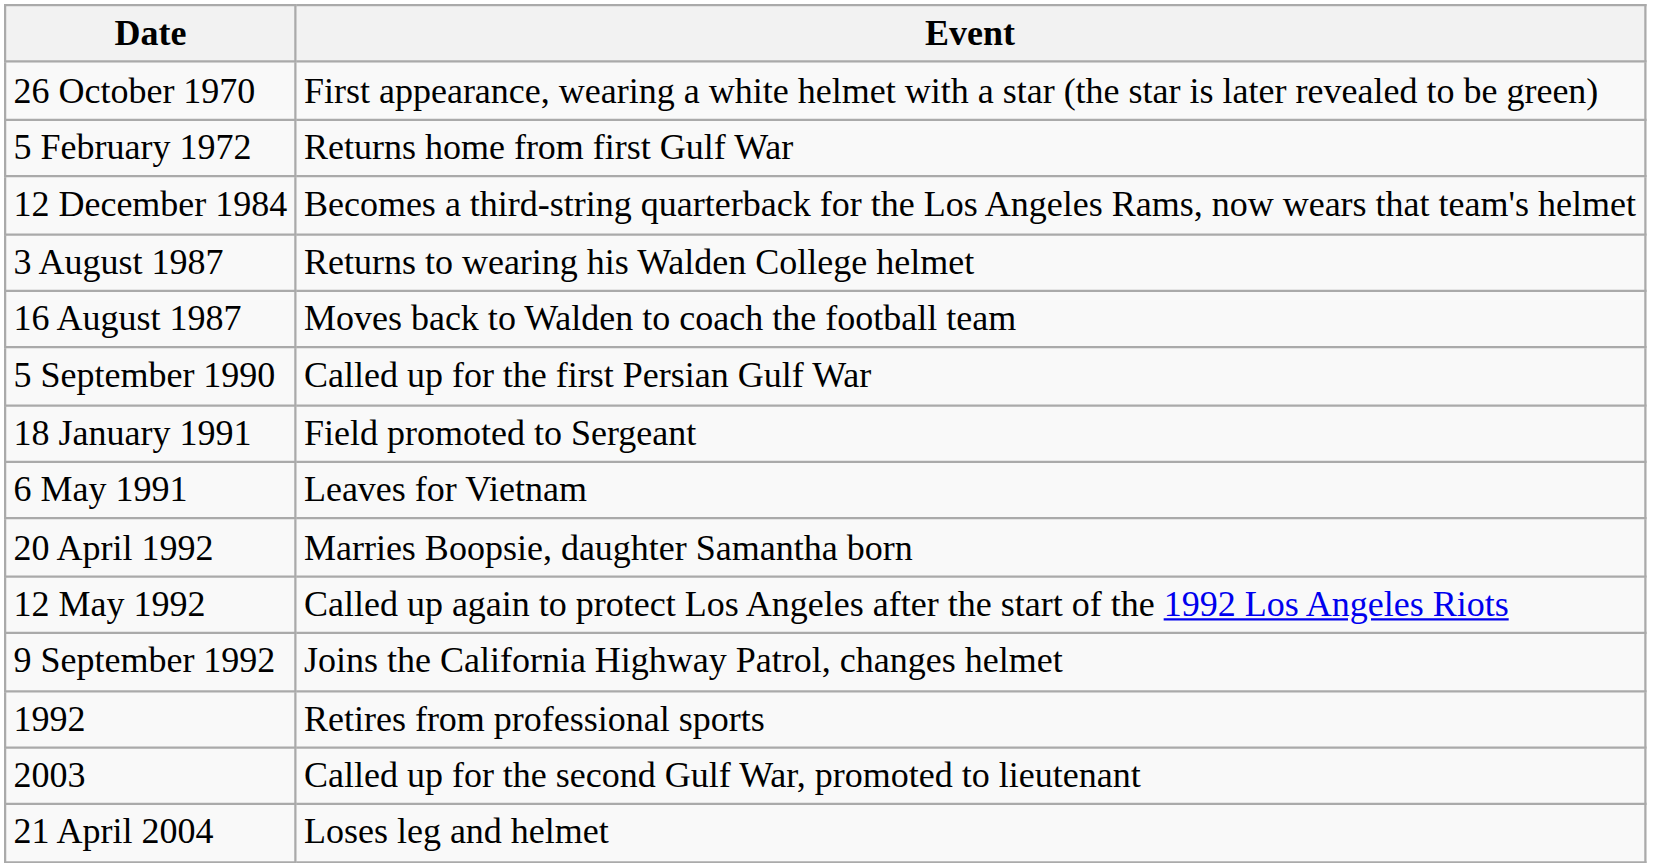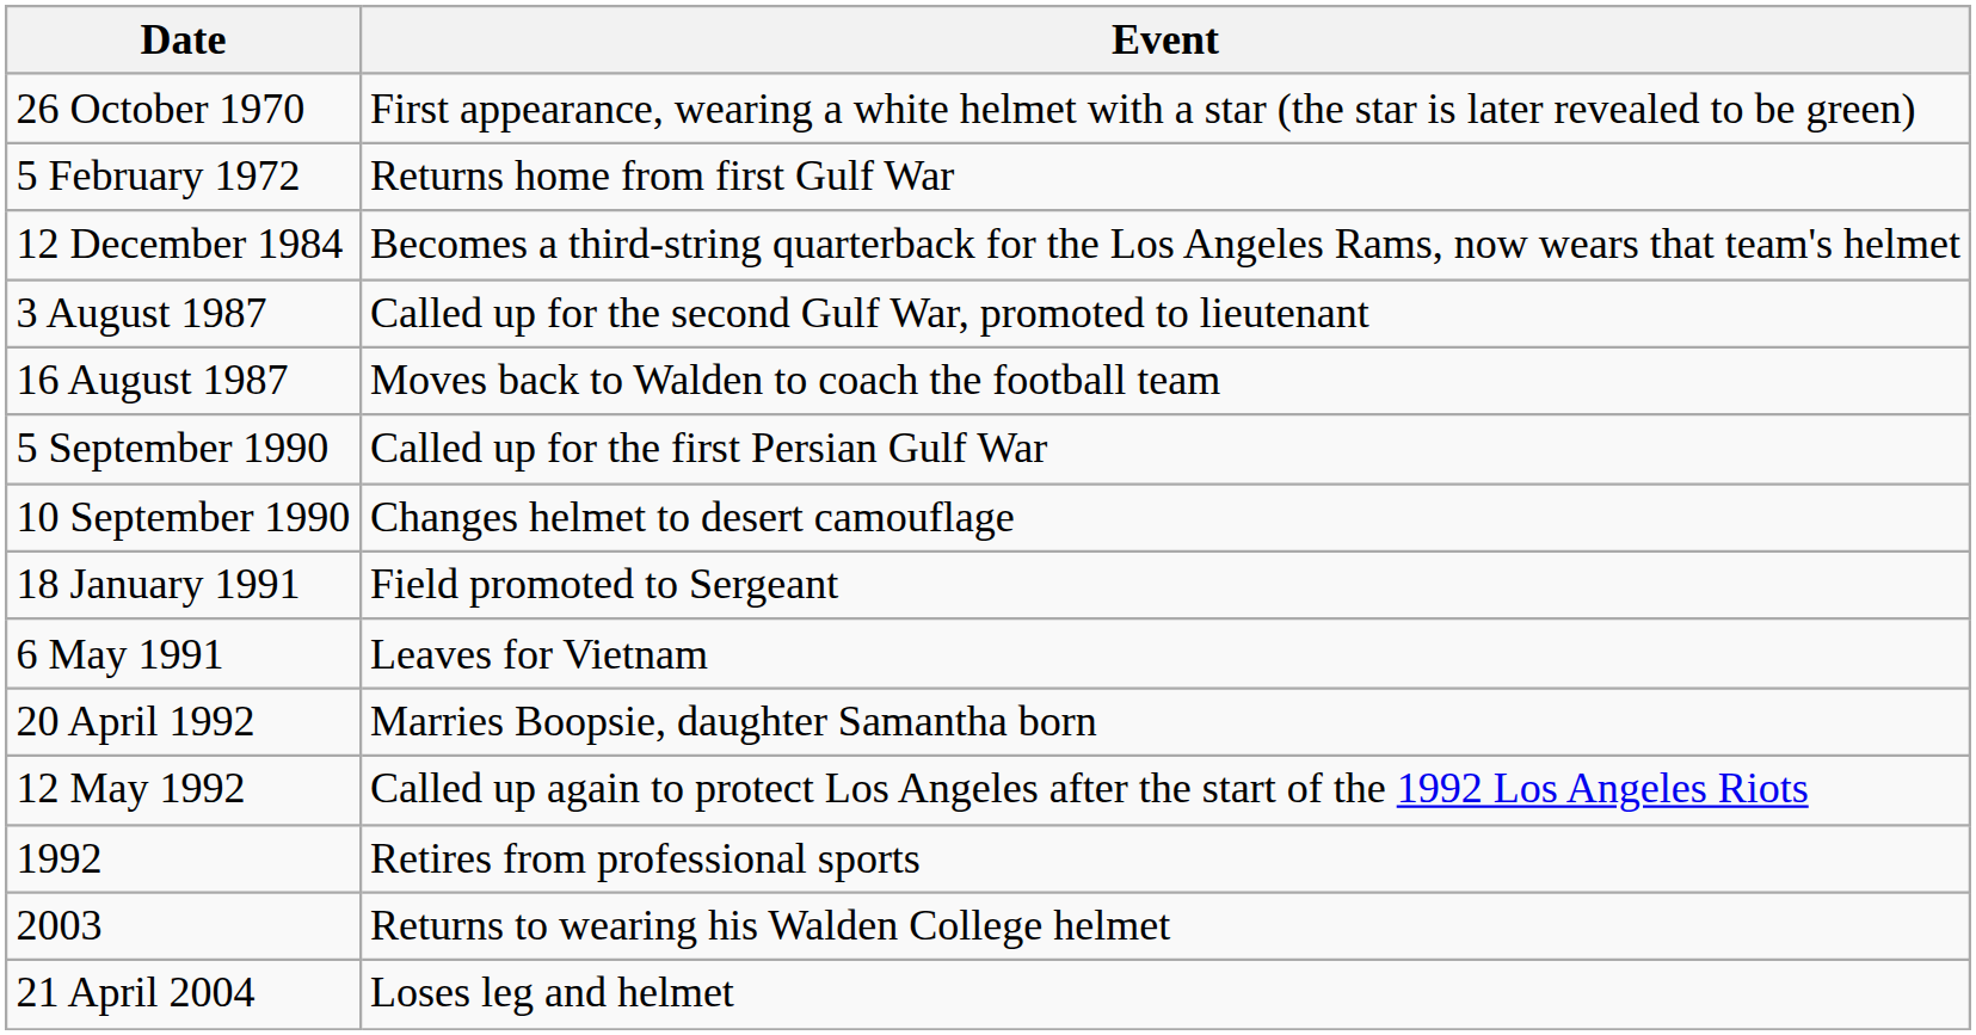3 August 1987 | Event: Returns to wearing his Walden College helmet -> Called up for the second Gulf War, promoted to lieutenant
+ row: 10 September 1990 | Changes helmet to desert camouflage
- row: 9 September 1992 | Joins the California Highway Patrol, changes helmet
2003 | Event: Called up for the second Gulf War, promoted to lieutenant -> Returns to wearing his Walden College helmet
